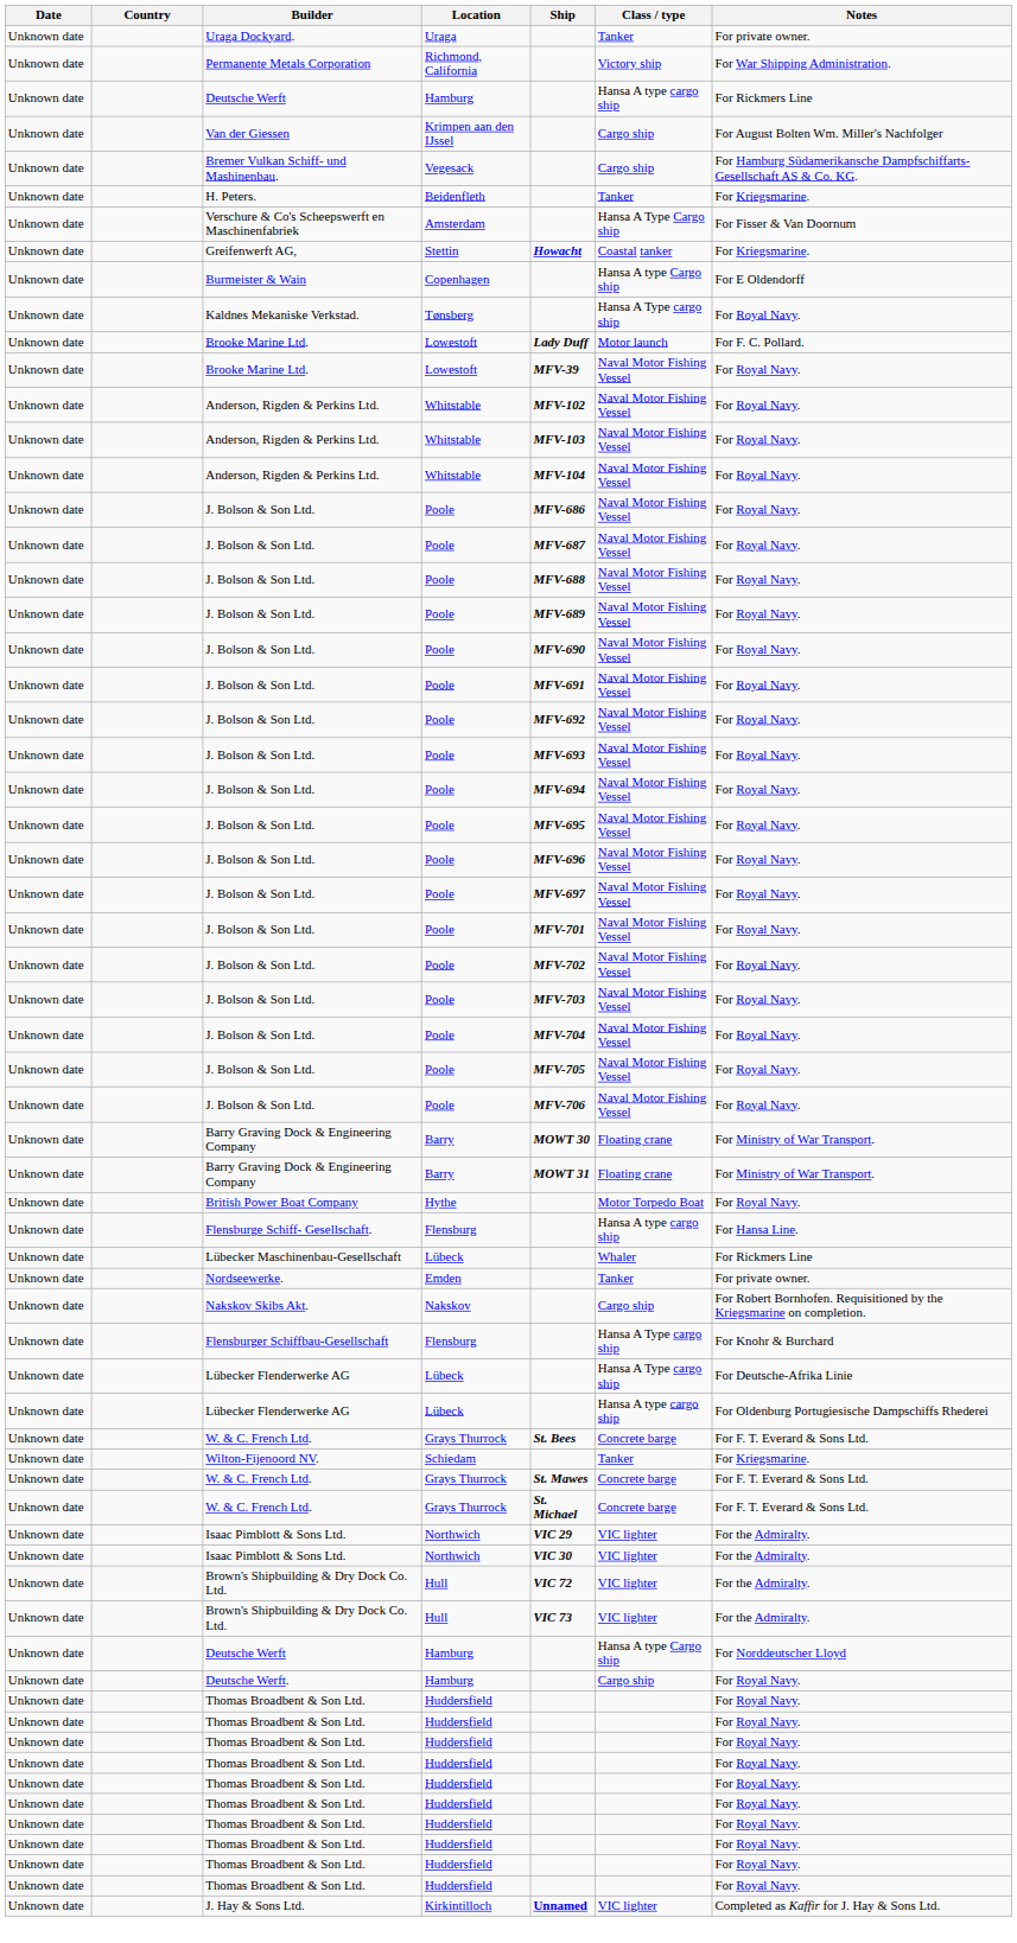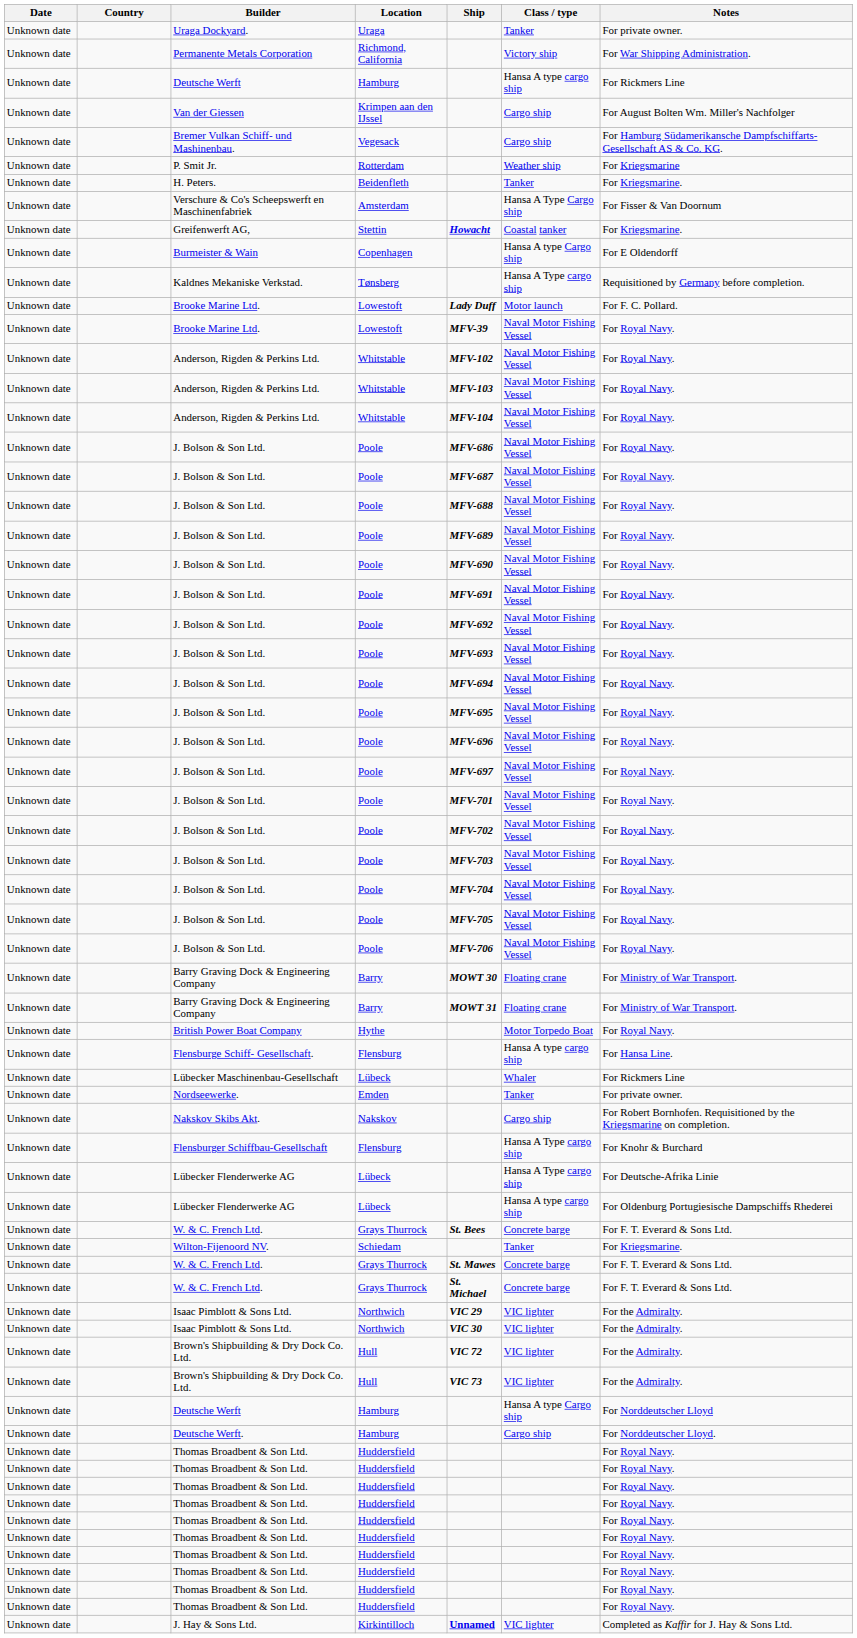+ row: Unknown date | P. Smit Jr. | Rotterdam | Weather ship | For Kriegsmarine
Kaldnes Mekaniske Verkstad. | Notes: For Royal Navy. -> Requisitioned by Germany before completion.
Deutsche Werft. | Notes: For Royal Navy. -> For Norddeutscher Lloyd.
